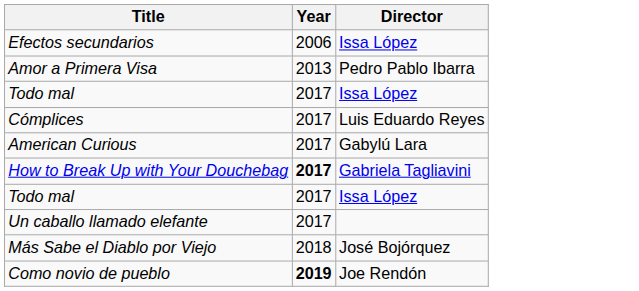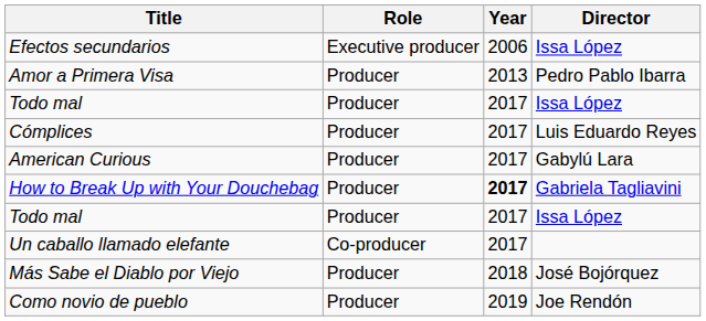+ column: Role | Executive producer | Producer | Producer | Producer | Producer | Producer | Producer | Co-producer | Producer | Producer
Como novio de pueblo | Year: bold -> normal
